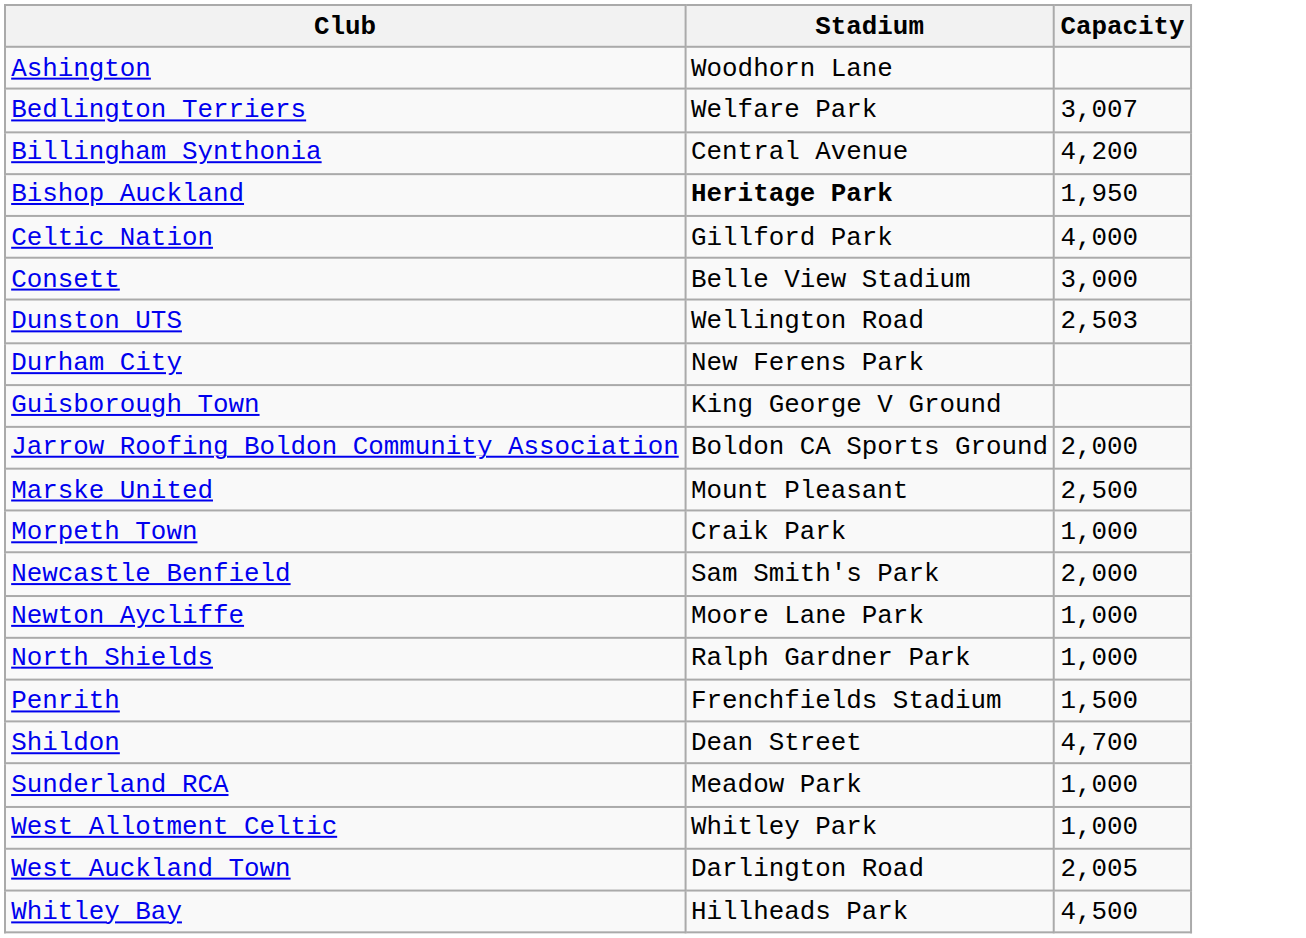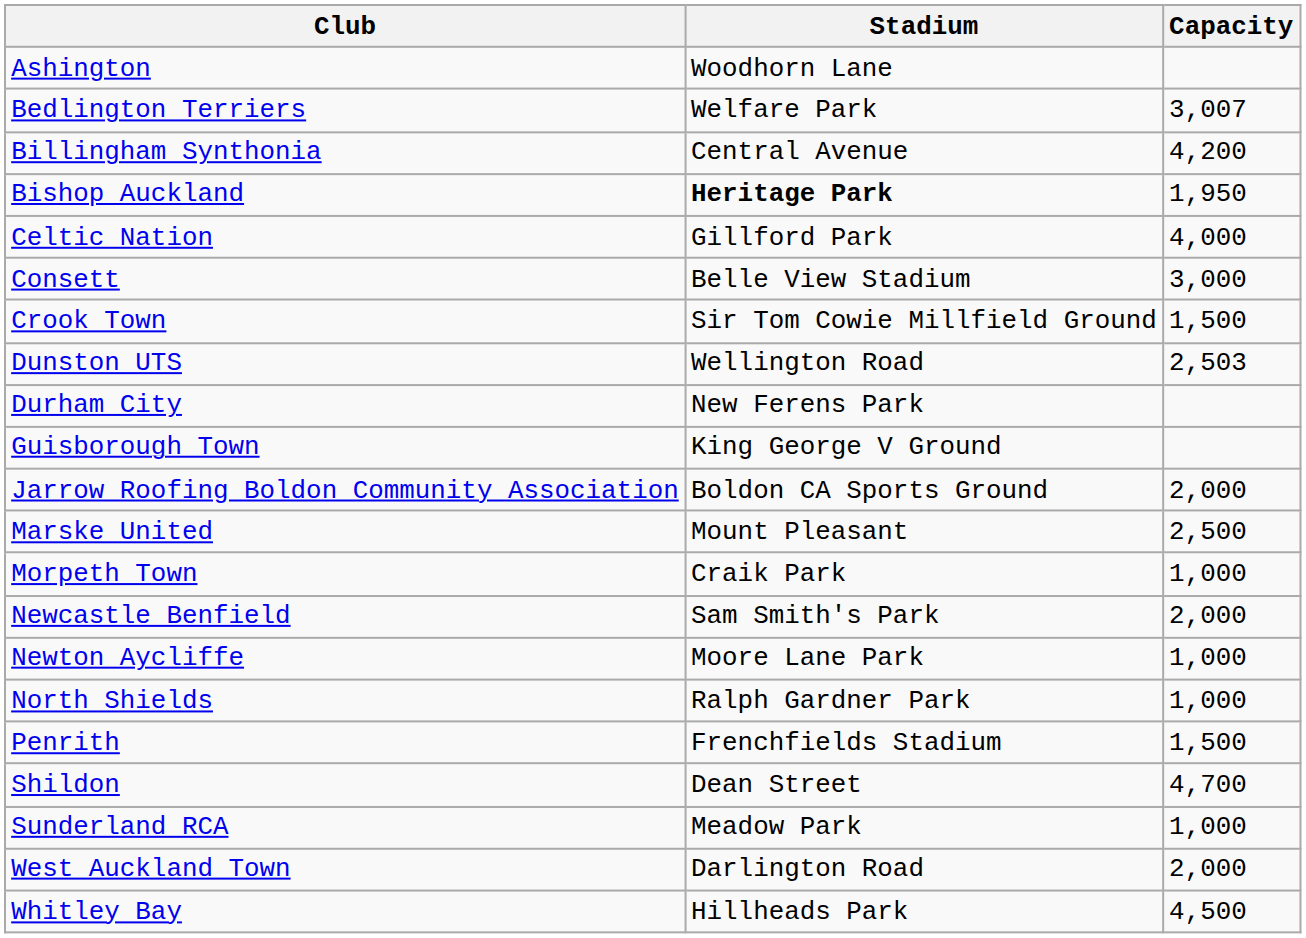+ row: Crook Town | Sir Tom Cowie Millfield Ground | 1,500
- row: West Allotment Celtic | Whitley Park | 1,000
West Auckland Town | Capacity: 2,005 -> 2,000
